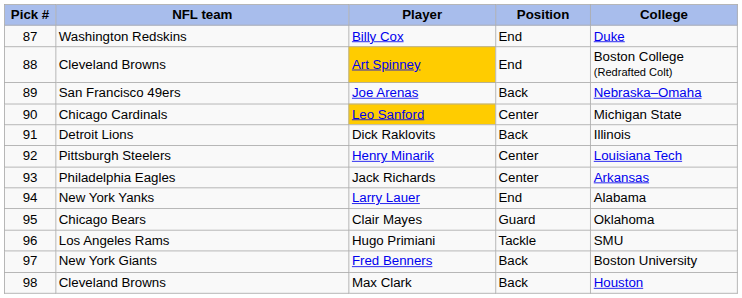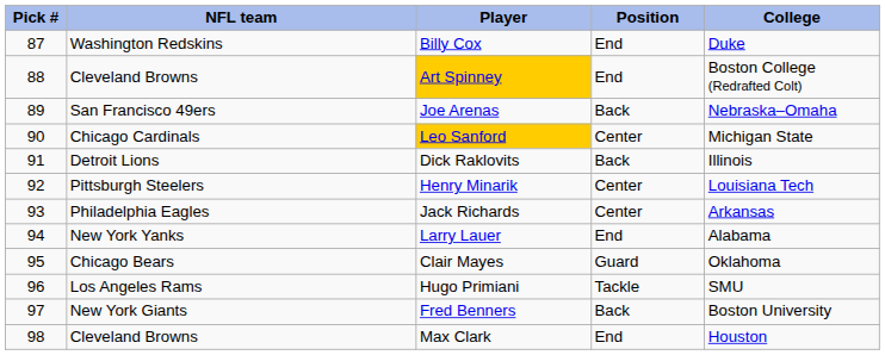Max Clark | Position: Back -> End
